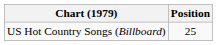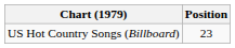US Hot Country Songs (Billboard) | Position: 25 -> 23
